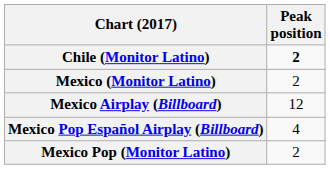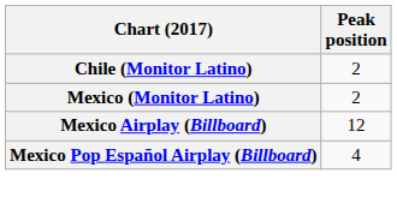Chile (Monitor Latino) | Peak position: bold -> normal
- row: Mexico Pop (Monitor Latino) | 2
